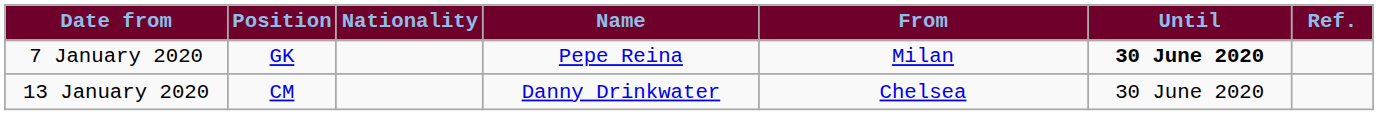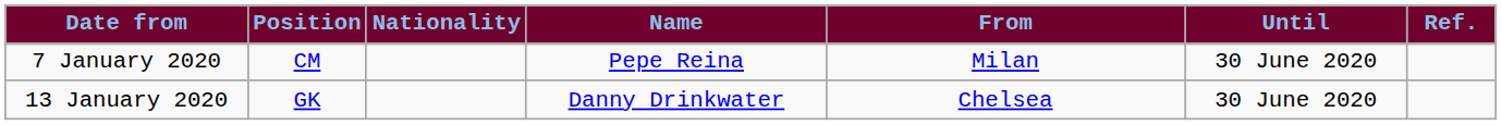7 January 2020 | Position: GK -> CM
7 January 2020 | Until: bold -> normal
13 January 2020 | Position: CM -> GK
